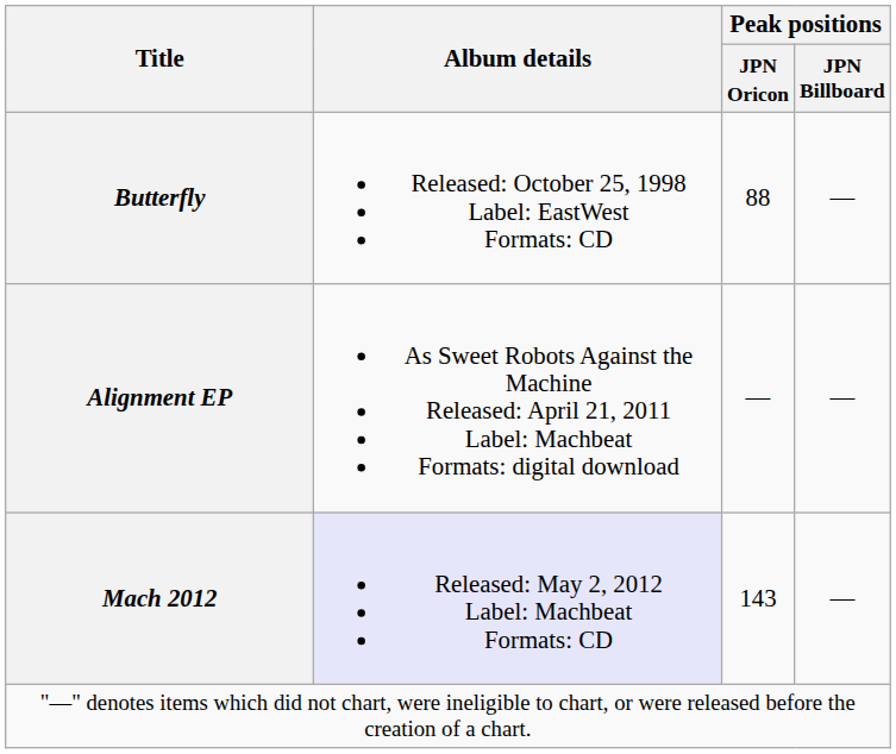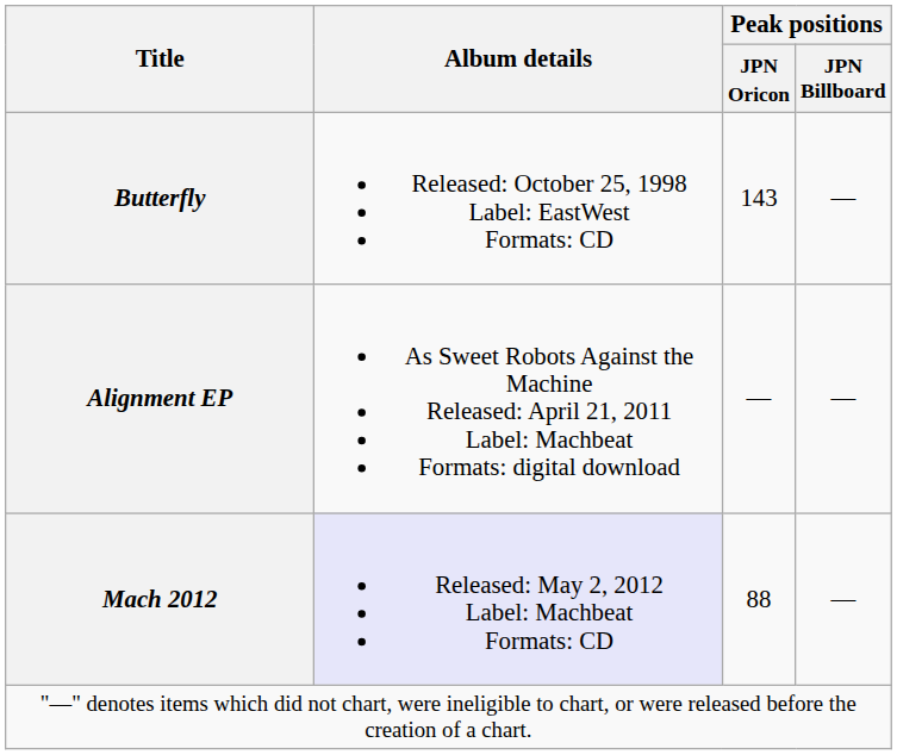Butterfly | Peak positions / JPN Oricon: 88 -> 143
Mach 2012 | Peak positions / JPN Oricon: 143 -> 88
